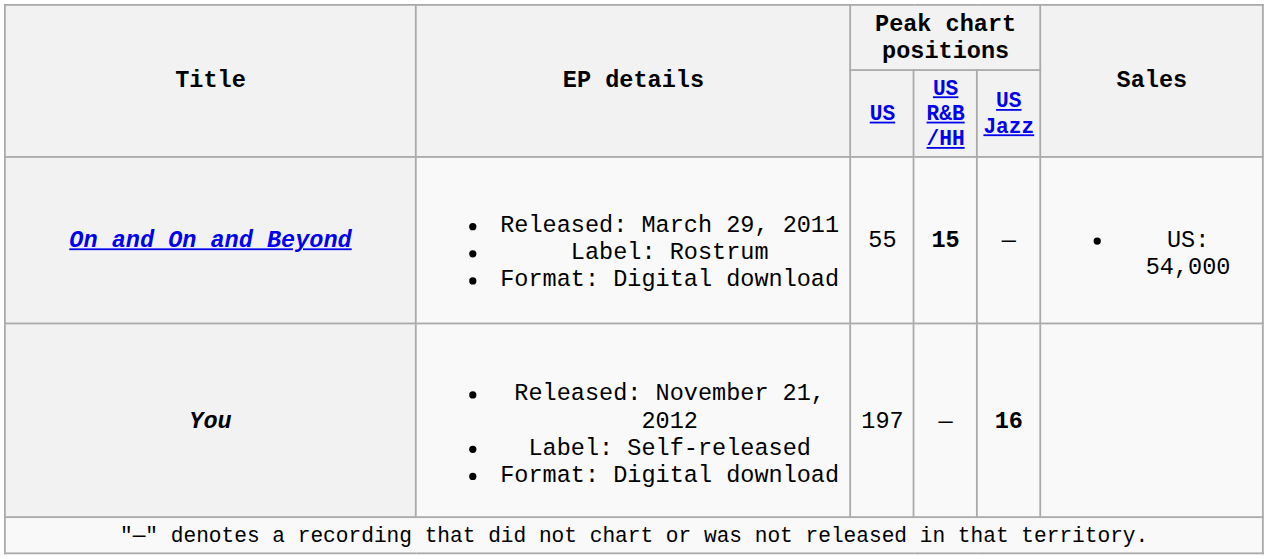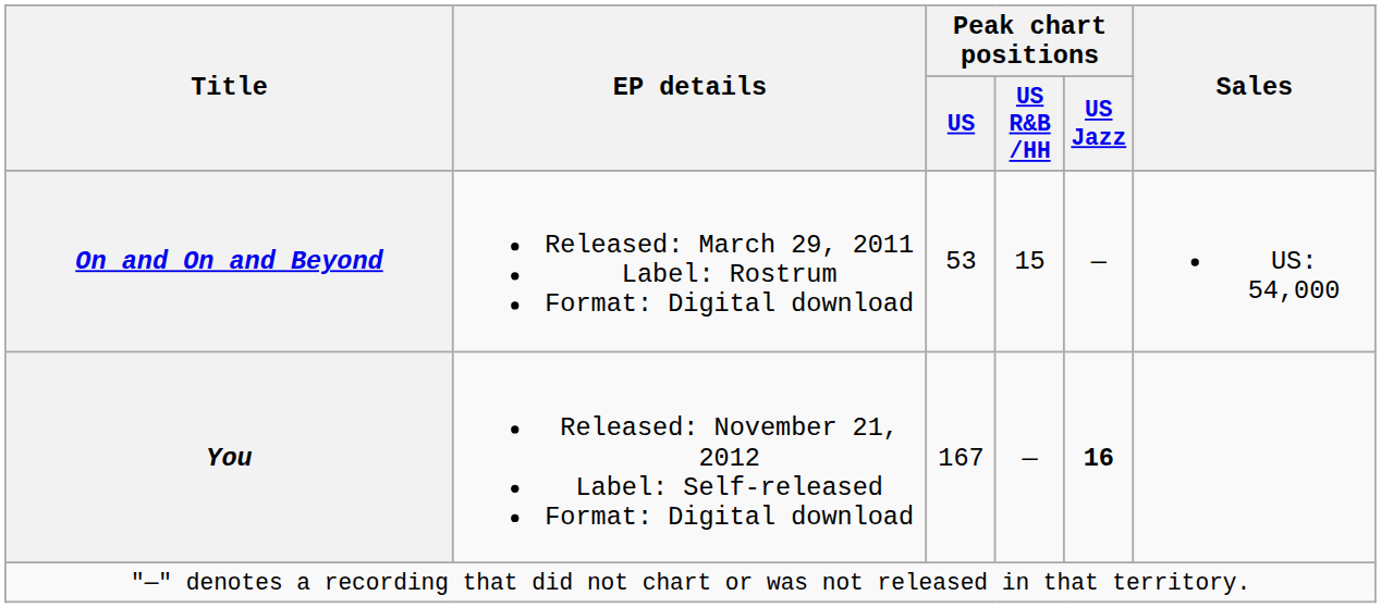On and On and Beyond | Peak chart positions / US: 55 -> 53
On and On and Beyond | Peak chart positions / US R&B /HH: bold -> normal
You | Peak chart positions / US: 197 -> 167
